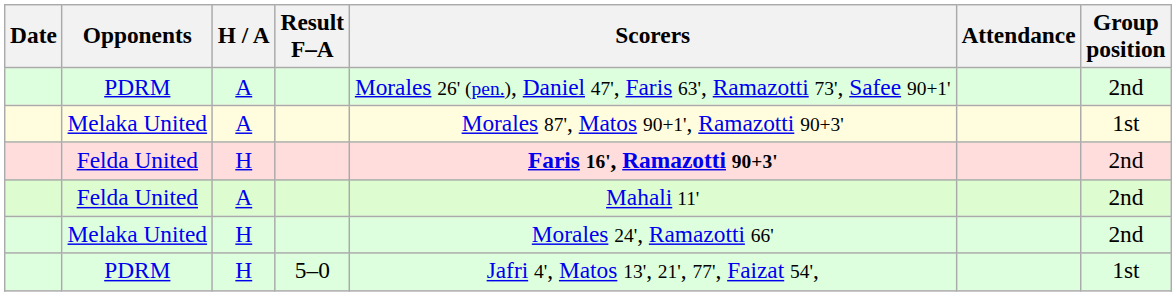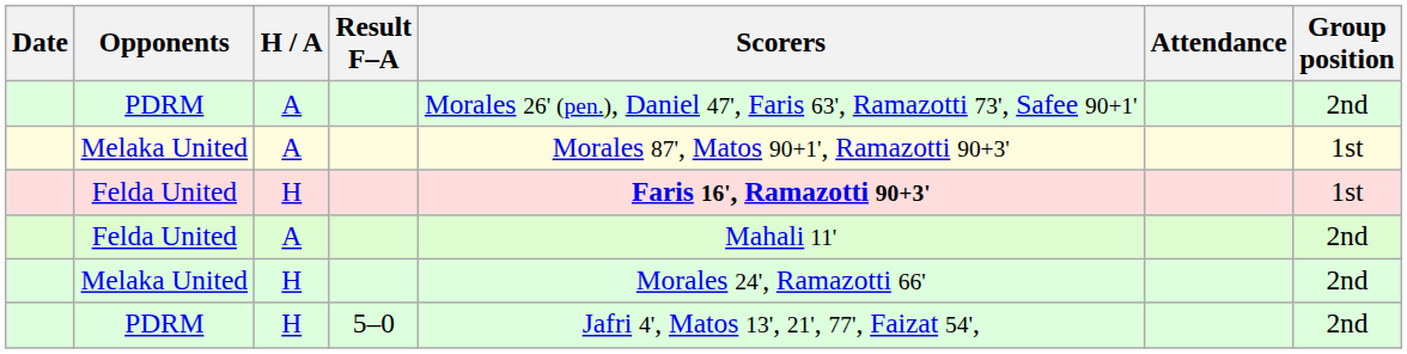Felda United / H | Group position: 2nd -> 1st
PDRM / H | Group position: 1st -> 2nd
